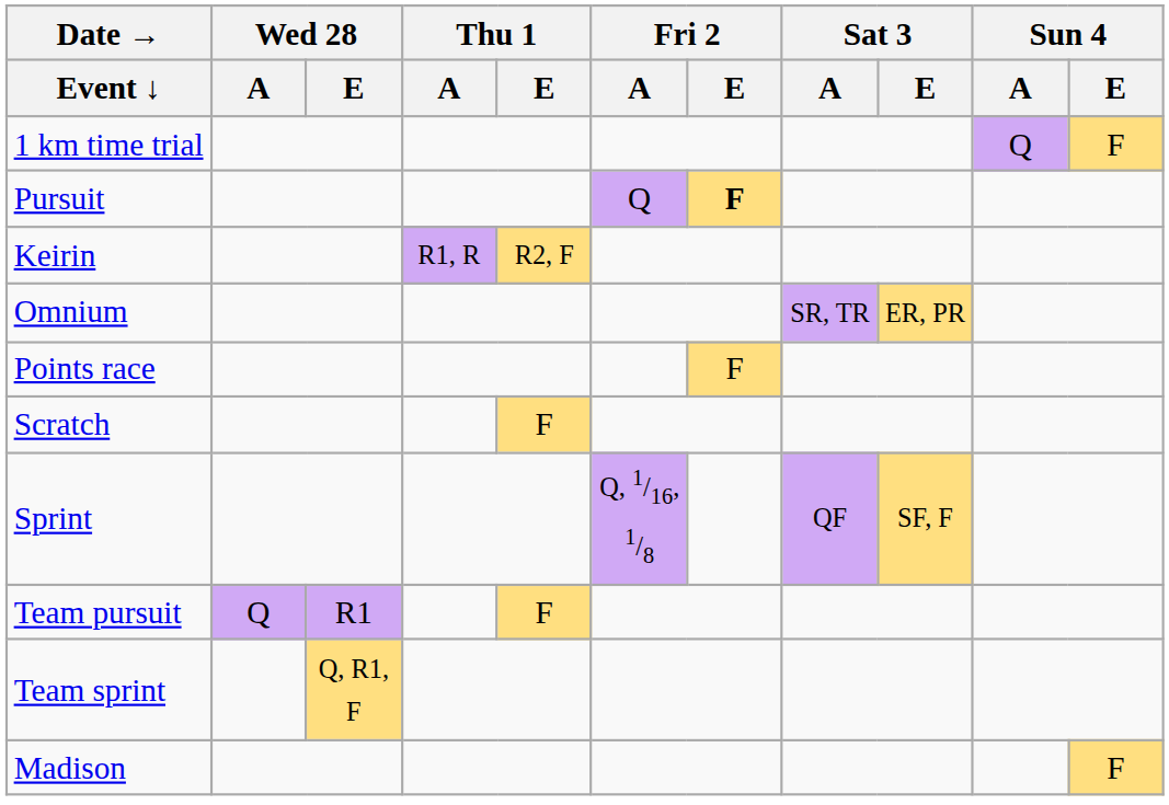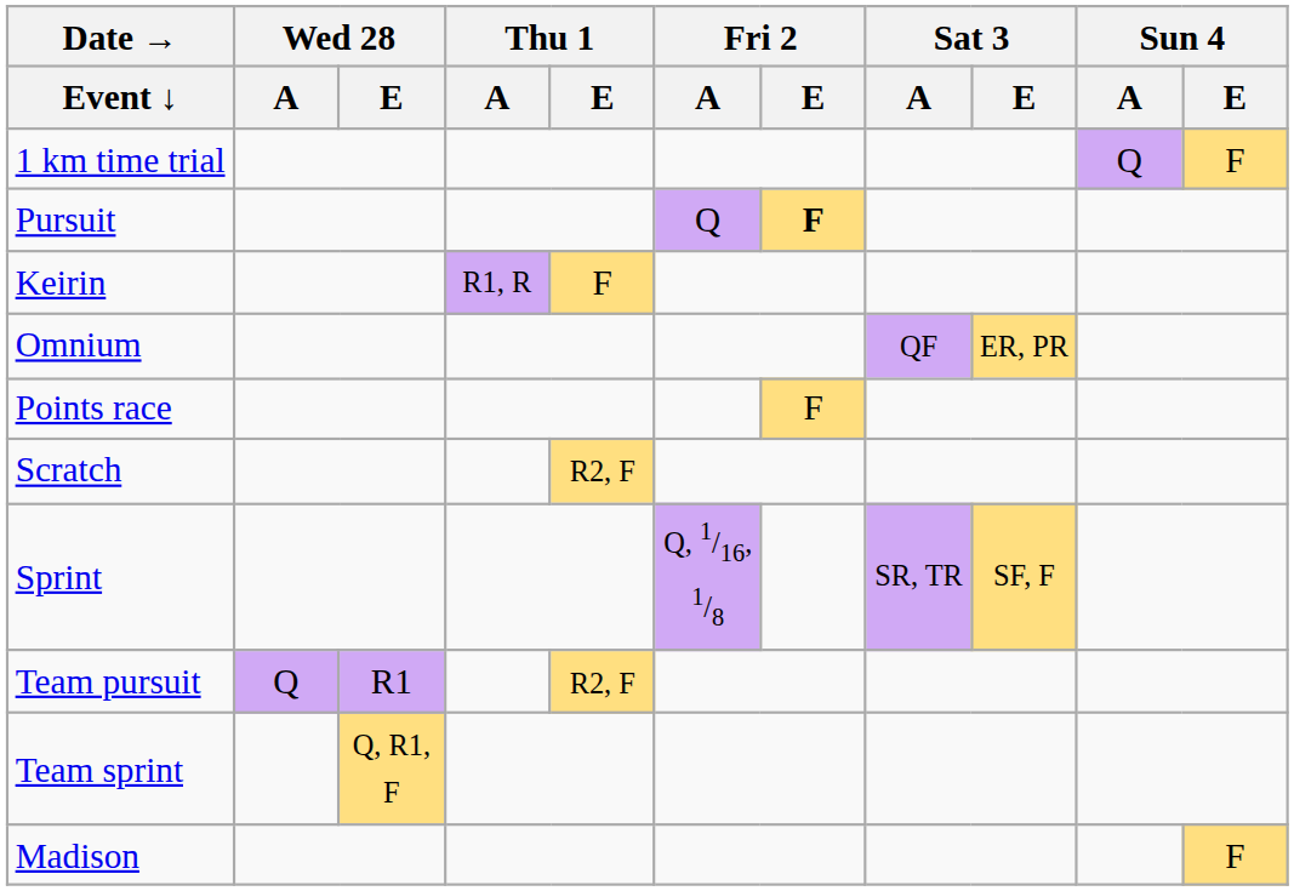Keirin | Thu 1 / E: R2, F -> F
Omnium | Sat 3 / A: SR, TR -> QF
Scratch | Thu 1 / E: F -> R2, F
Sprint | Sat 3 / A: QF -> SR, TR
Team pursuit | Thu 1 / E: F -> R2, F
